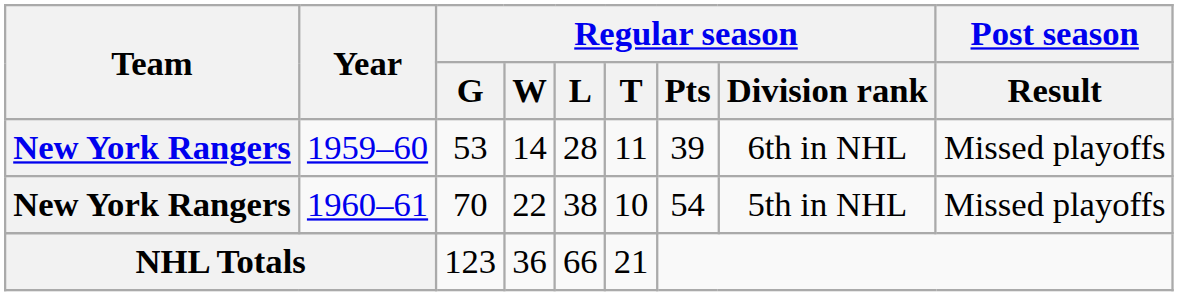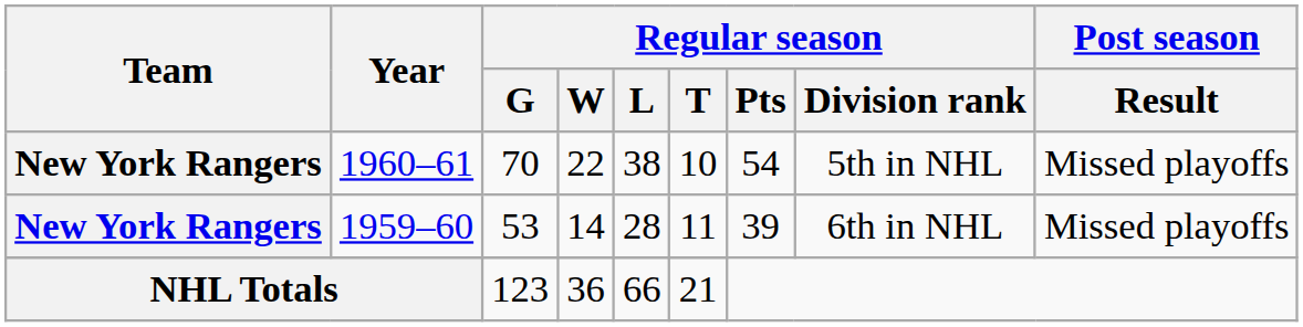rows swapped: 1959–60 <-> 1960–61
